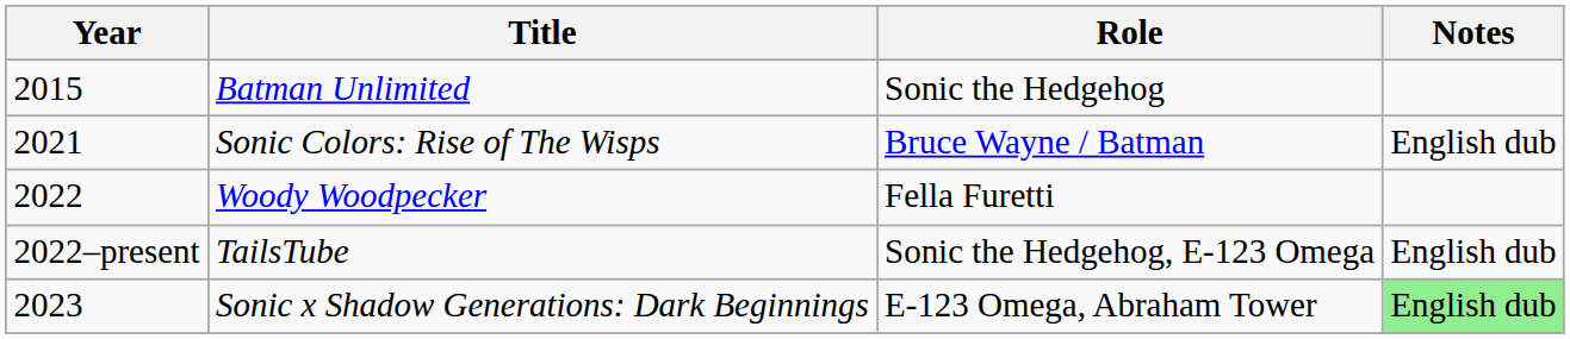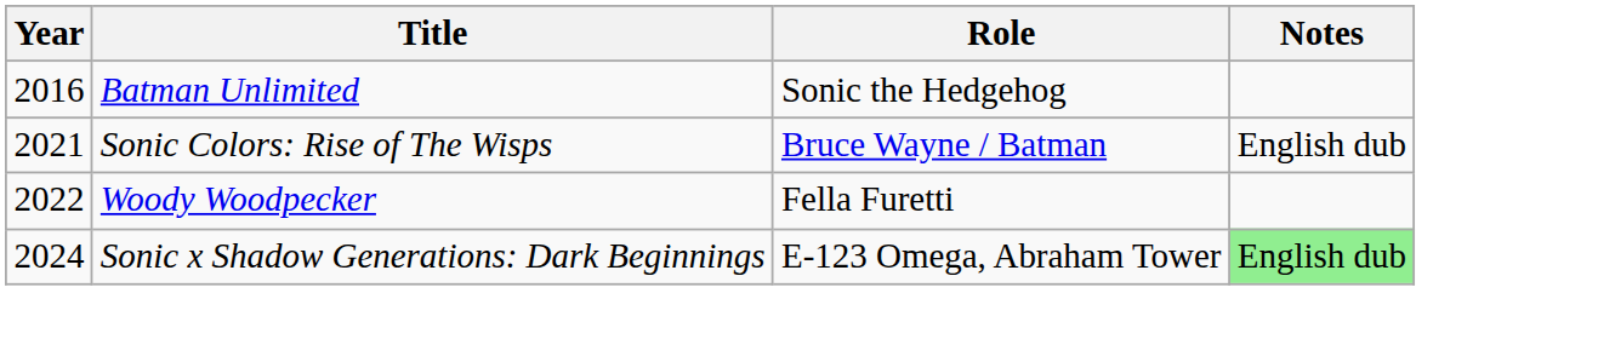Batman Unlimited | Year: 2015 -> 2016
- row: 2022–present | TailsTube | Sonic the Hedgehog, E-123 Omega | English dub
Sonic x Shadow Generations: Dark Beginnings | Year: 2023 -> 2024
